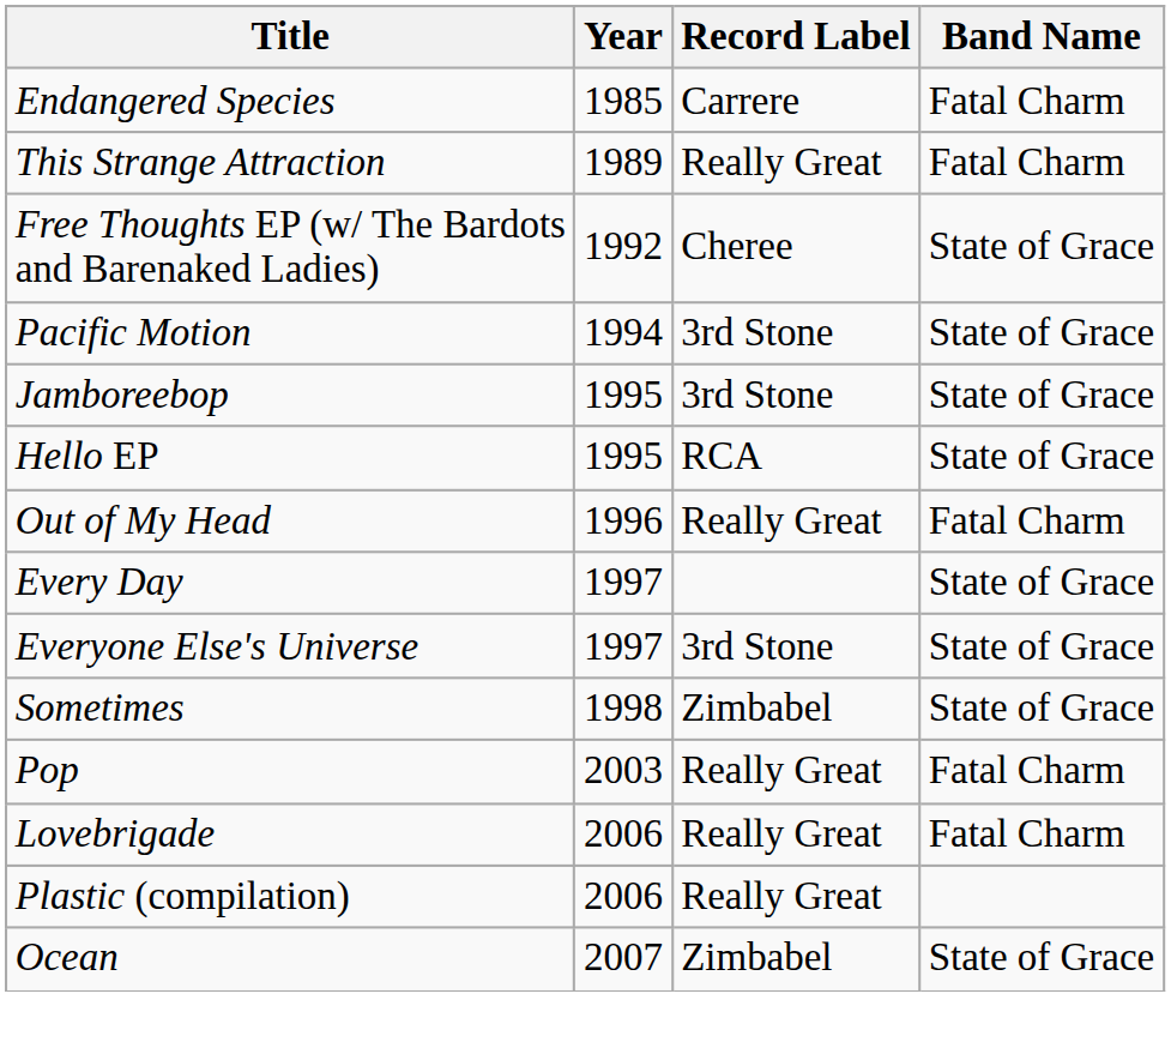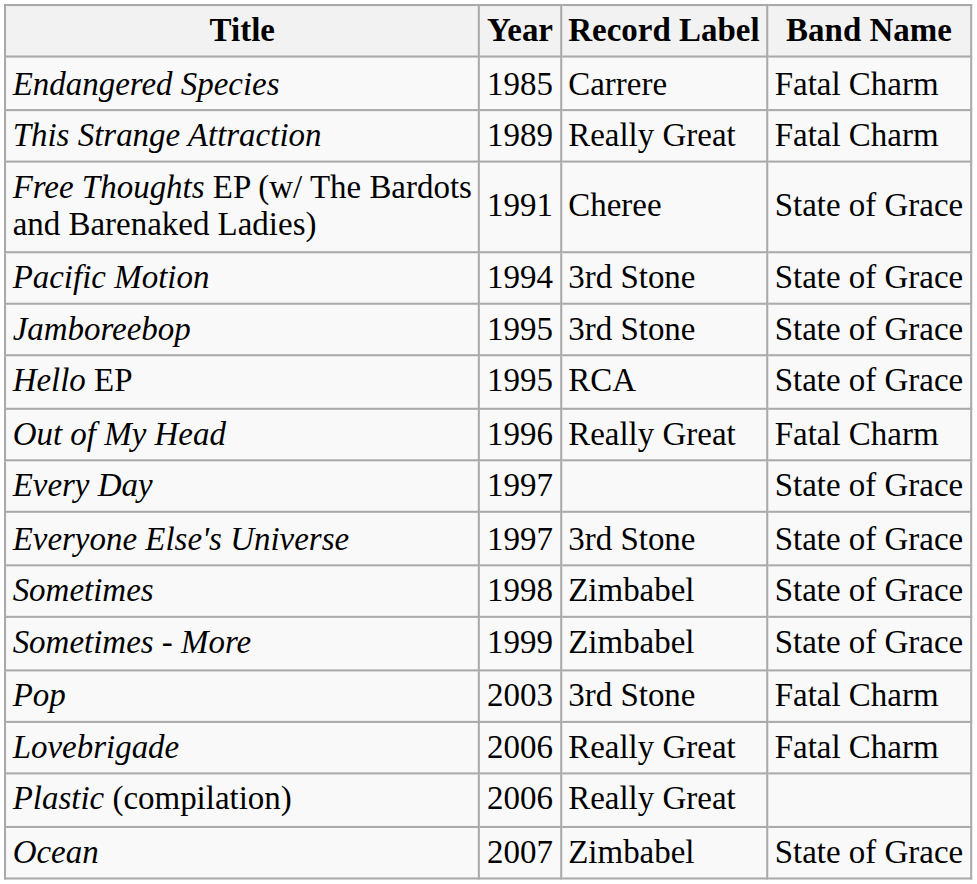Free Thoughts EP (w/ The Bardots and Barenaked Ladies) | Year: 1992 -> 1991
+ row: Sometimes - More | 1999 | Zimbabel | State of Grace
Pop | Record Label: Really Great -> 3rd Stone
